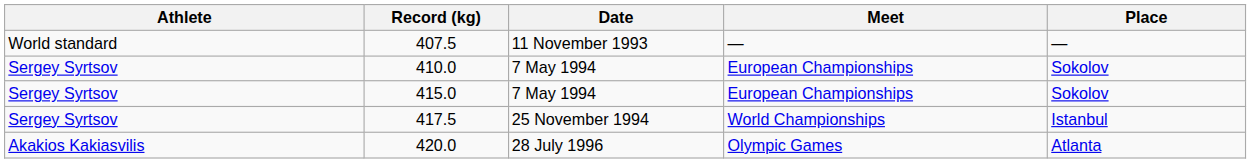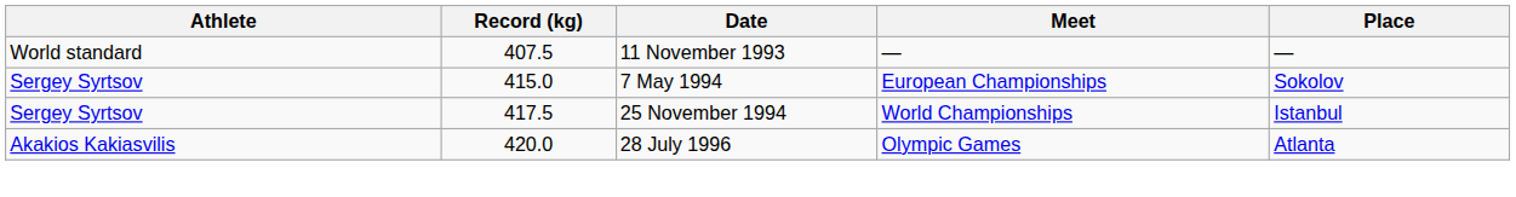- row: Sergey Syrtsov | 410.0 | 7 May 1994 | European Championships | Sokolov
